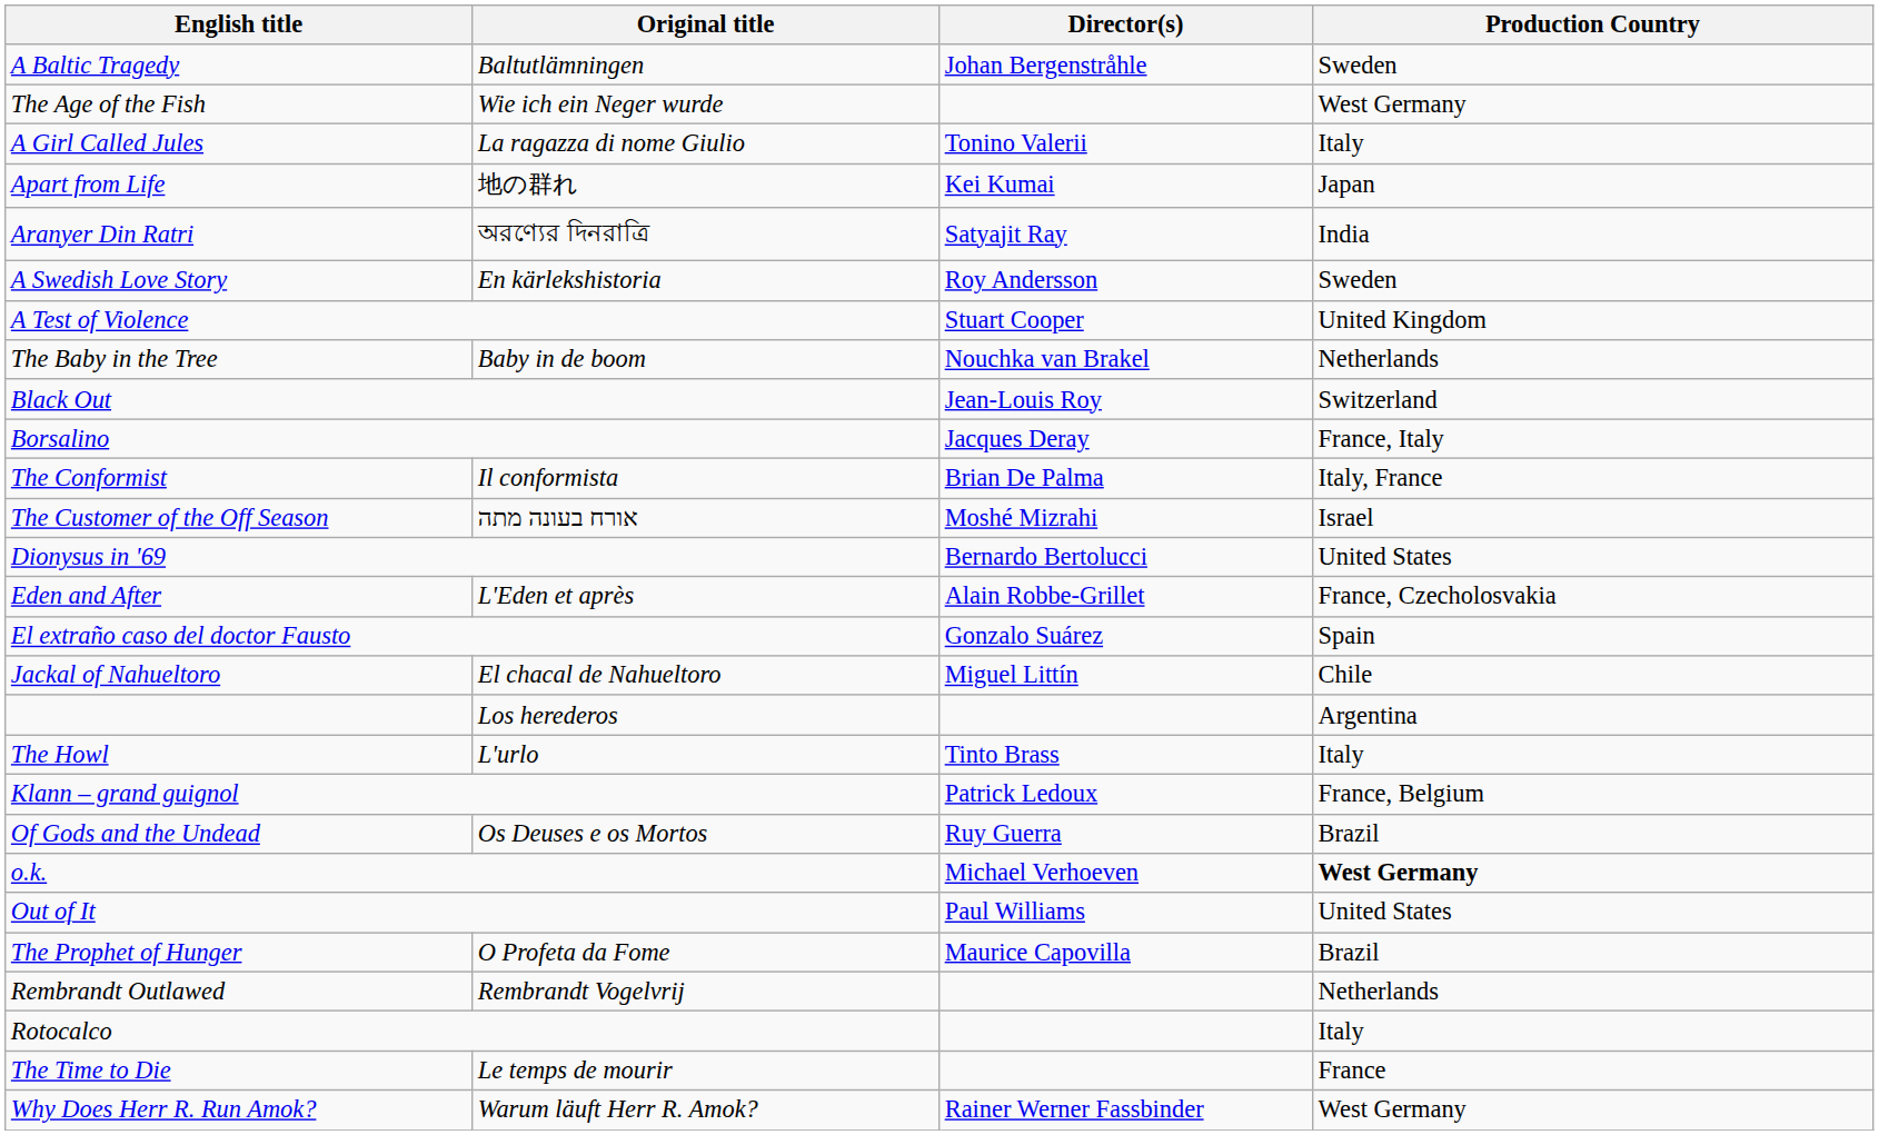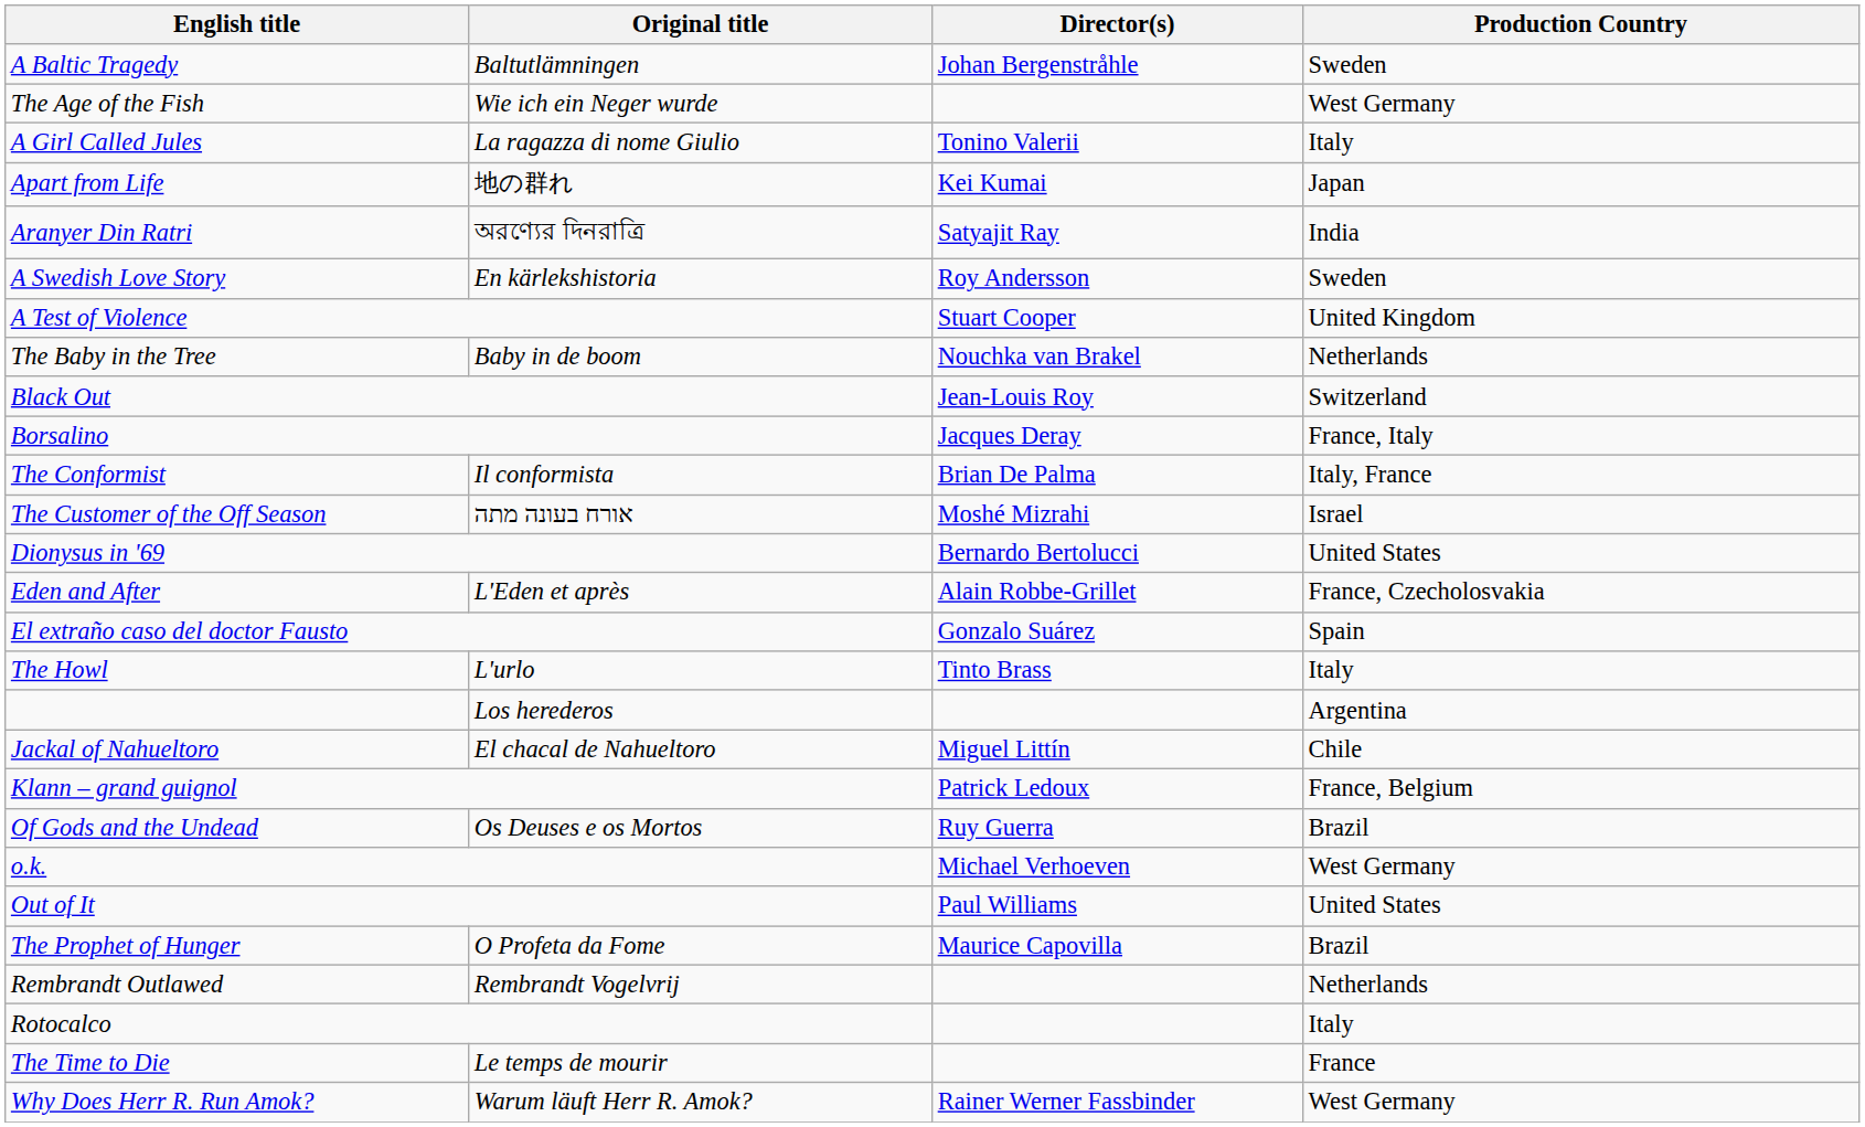rows swapped: The Howl <-> Jackal of Nahueltoro
o.k. | Production Country: bold -> normal
